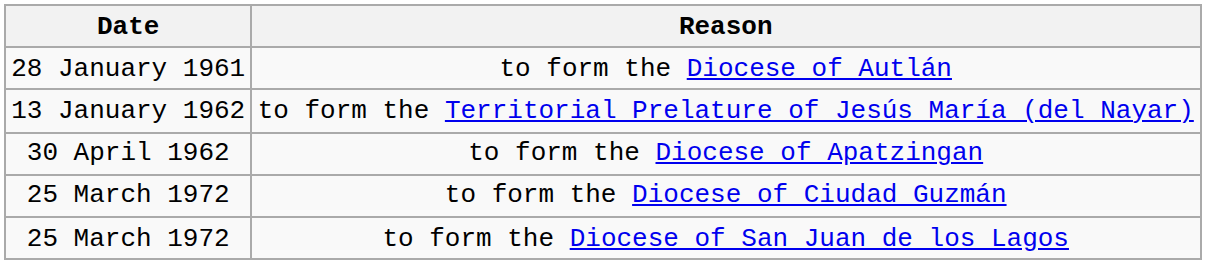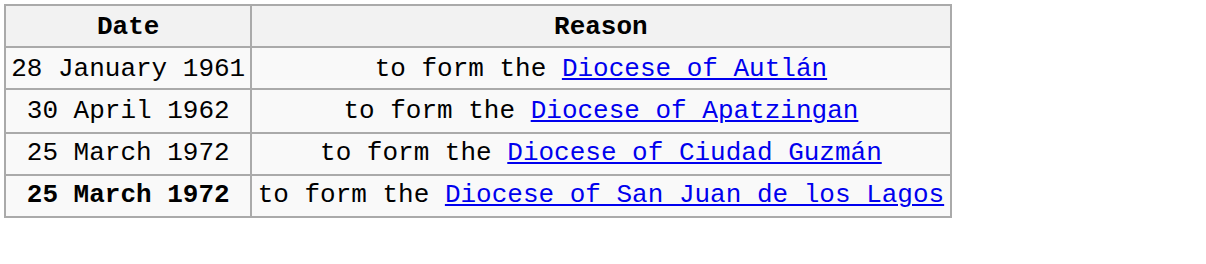- row: 13 January 1962 | to form the Territorial Prelature of Jesús María (del Nayar)
to form the Diocese of San Juan de los Lagos | Date: normal -> bold
